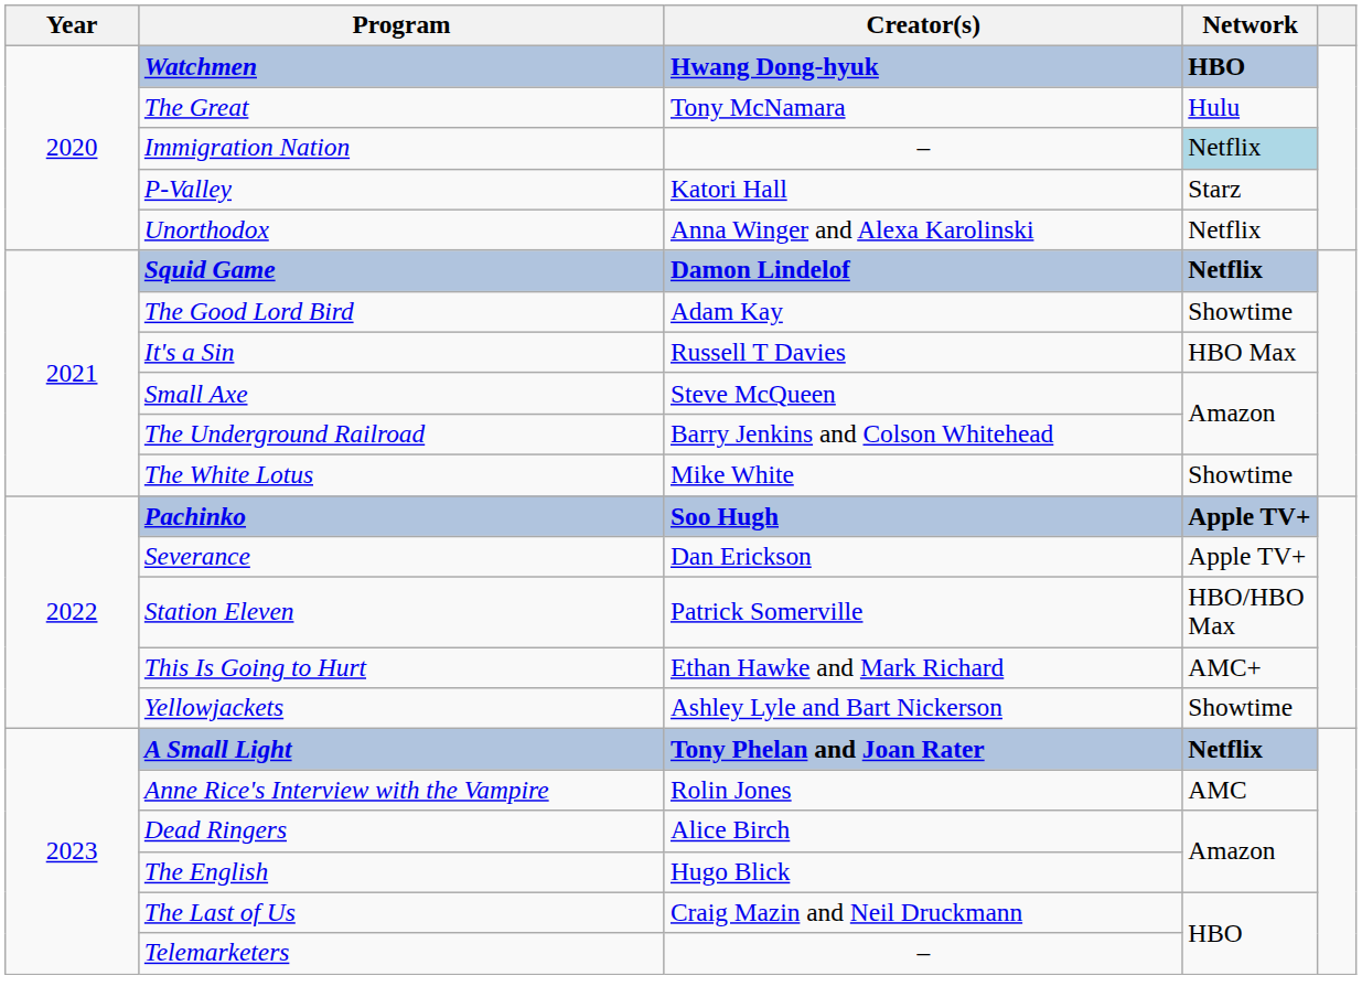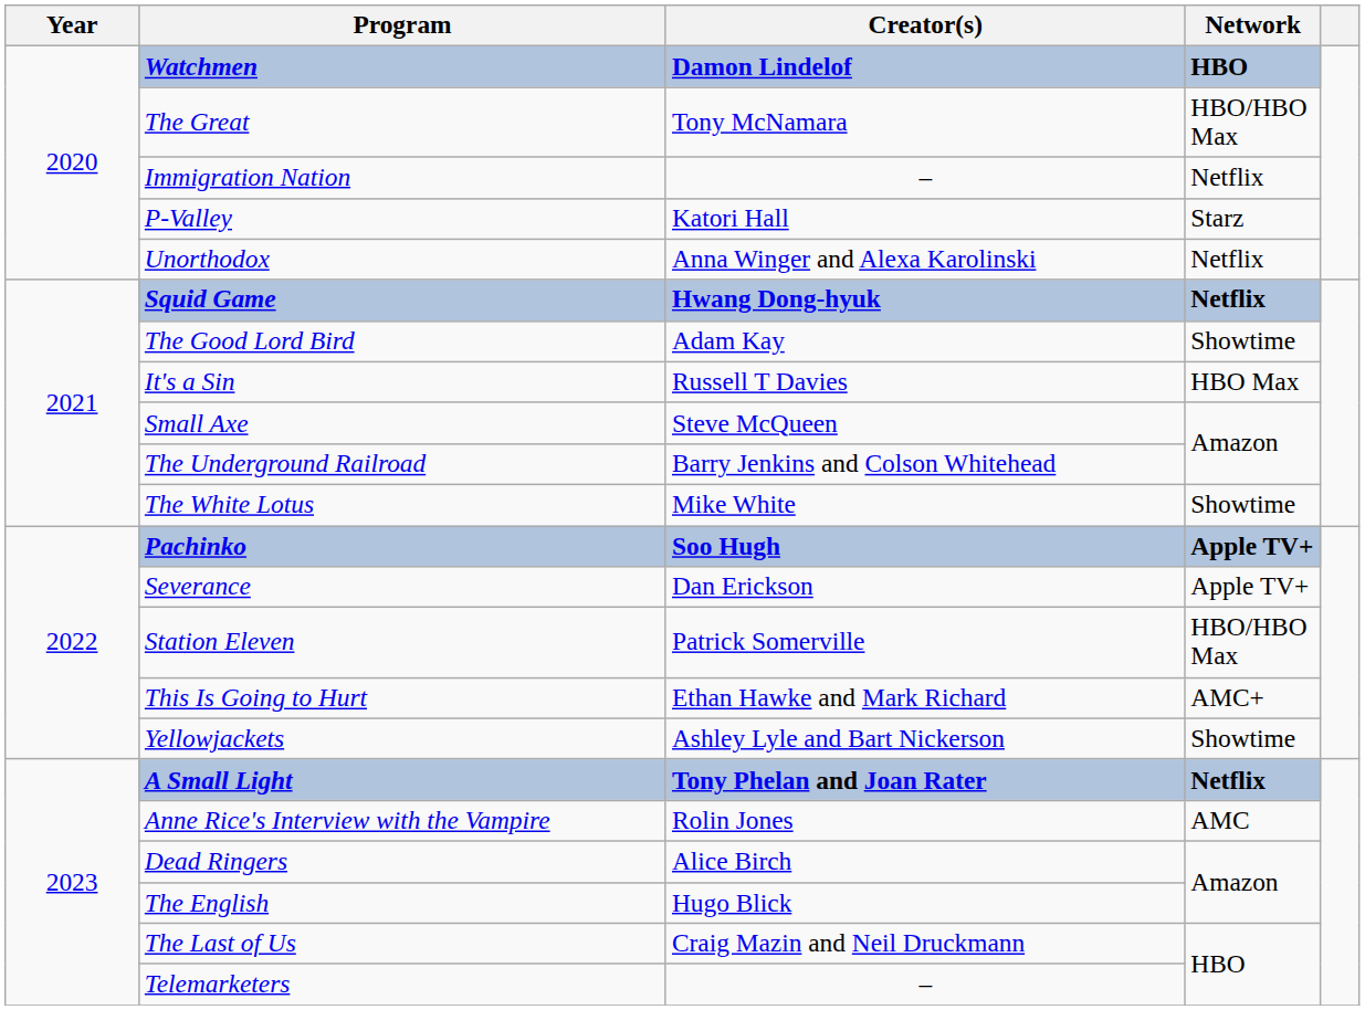Watchmen | Creator(s): Hwang Dong-hyuk -> Damon Lindelof
The Great | Network: Hulu -> HBO/HBO Max
Immigration Nation | Network: lightblue background -> no background
Squid Game | Creator(s): Damon Lindelof -> Hwang Dong-hyuk
